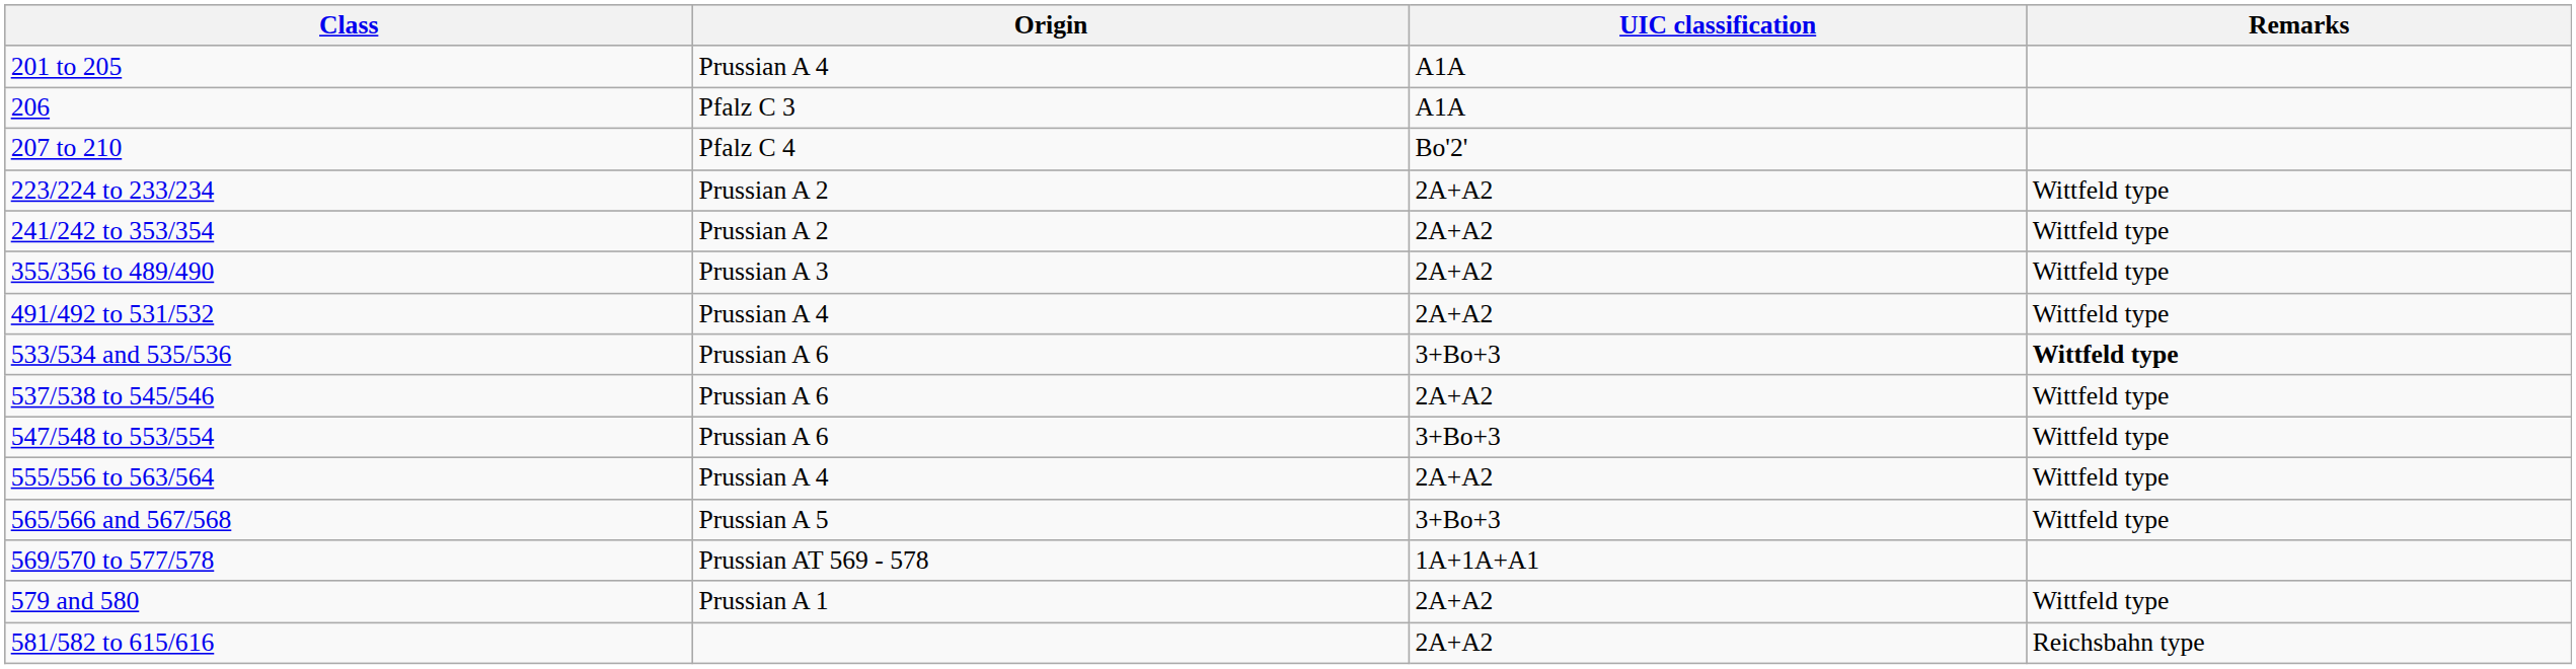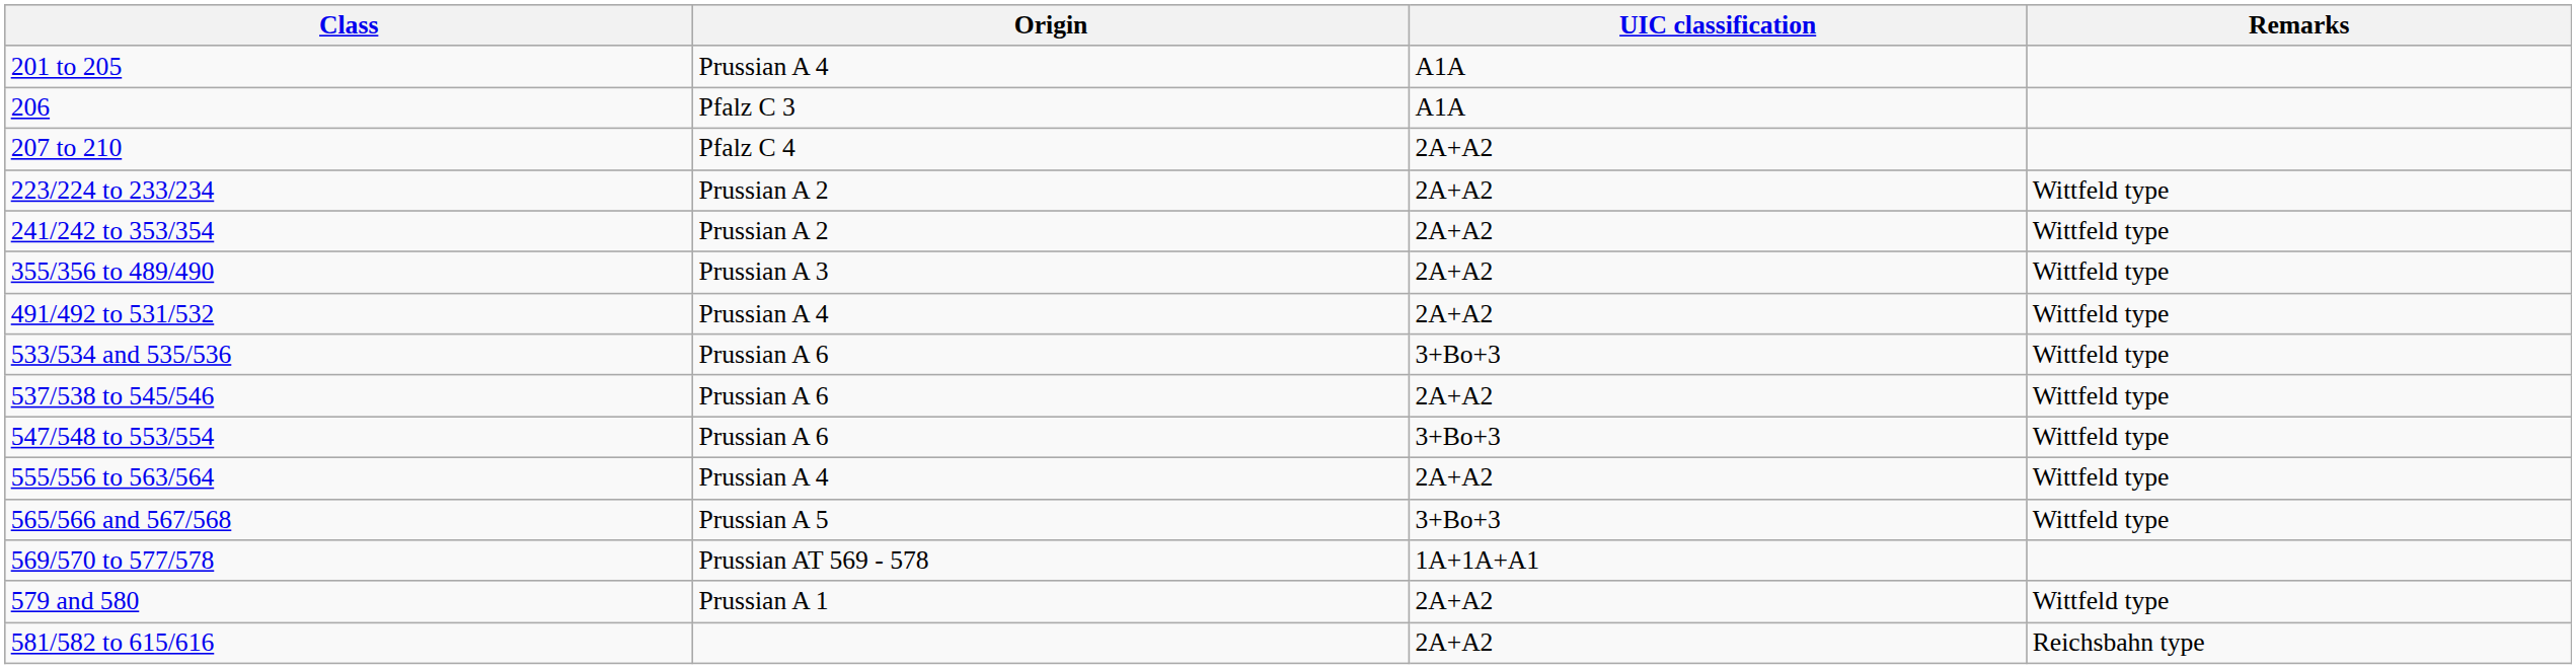207 to 210 | UIC classification: Bo'2' -> 2A+A2
533/534 and 535/536 | Remarks: bold -> normal
